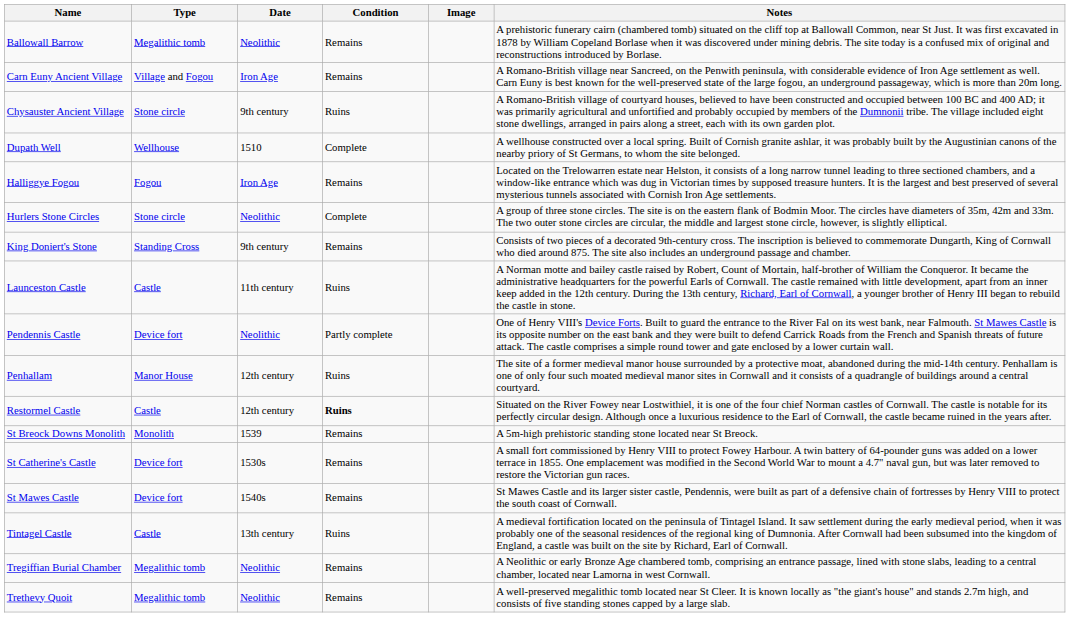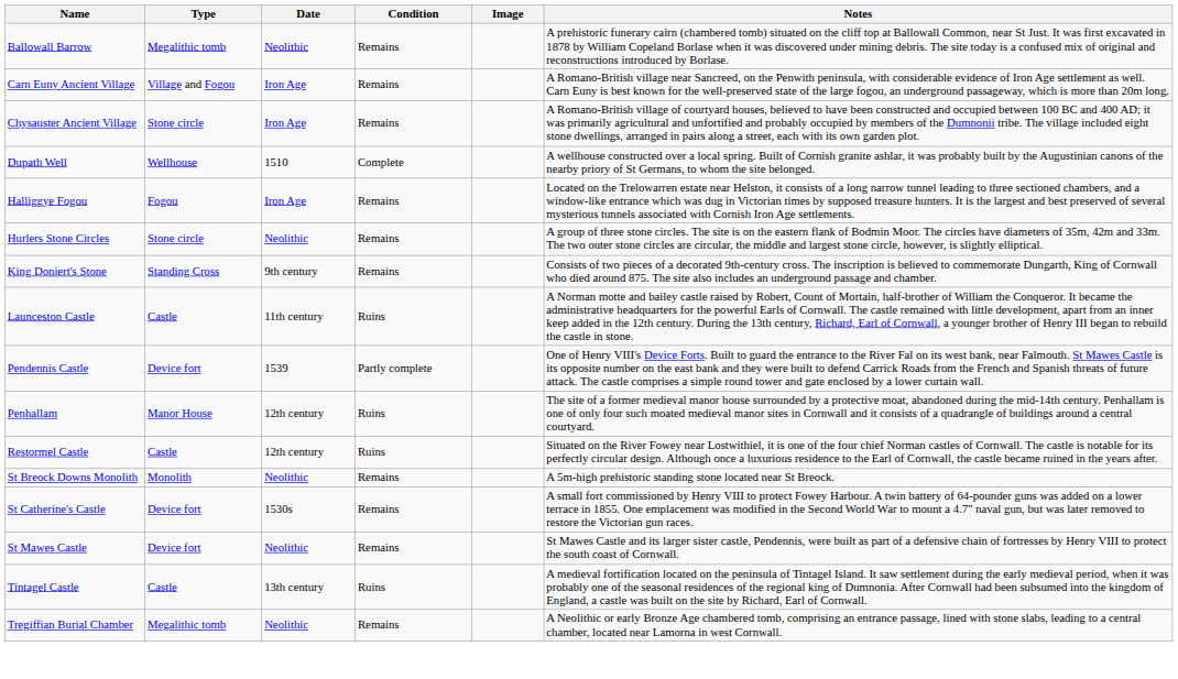Chysauster Ancient Village | Date: 9th century -> Iron Age
Chysauster Ancient Village | Condition: Ruins -> Remains
Hurlers Stone Circles | Condition: Complete -> Remains
Pendennis Castle | Date: Neolithic -> 1539
Restormel Castle | Condition: bold -> normal
St Breock Downs Monolith | Date: 1539 -> Neolithic
St Mawes Castle | Date: 1540s -> Neolithic
- row: Trethevy Quoit | Megalithic tomb | Neolithic | Remains | A well-preserved megalithic tomb located near St Cleer. It is known locally as "the giant's house" and stands 2.7m high, and consists of five standing stones capped by a large slab.
